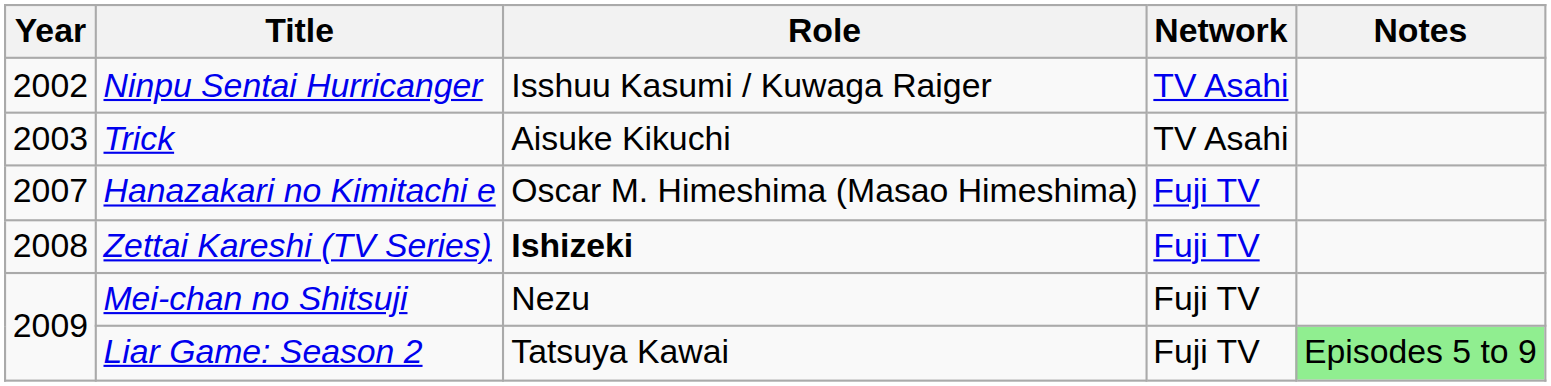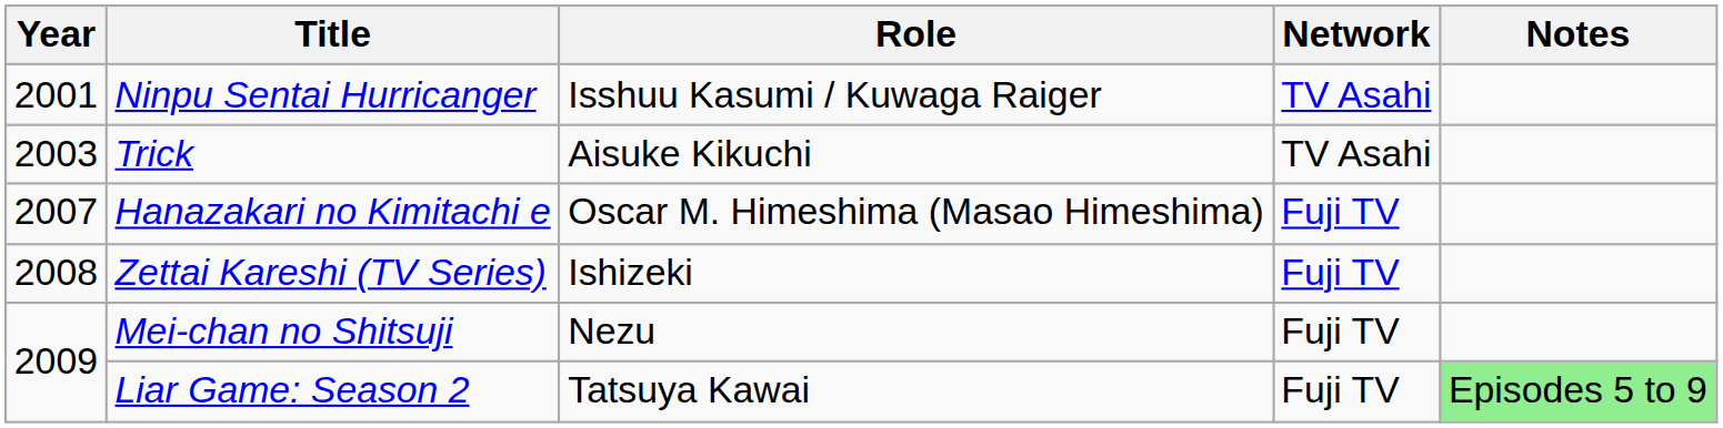Ninpu Sentai Hurricanger | Year: 2002 -> 2001
Zettai Kareshi (TV Series) | Role: bold -> normal
